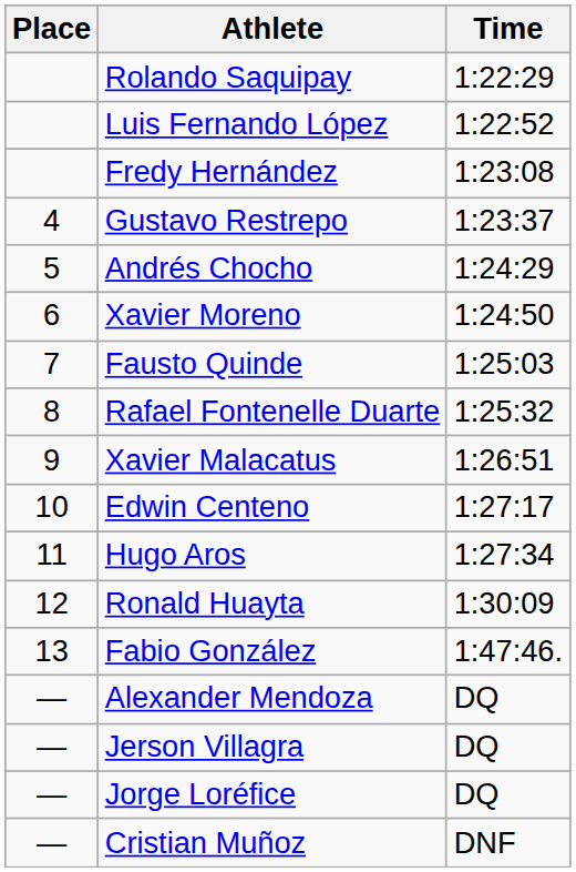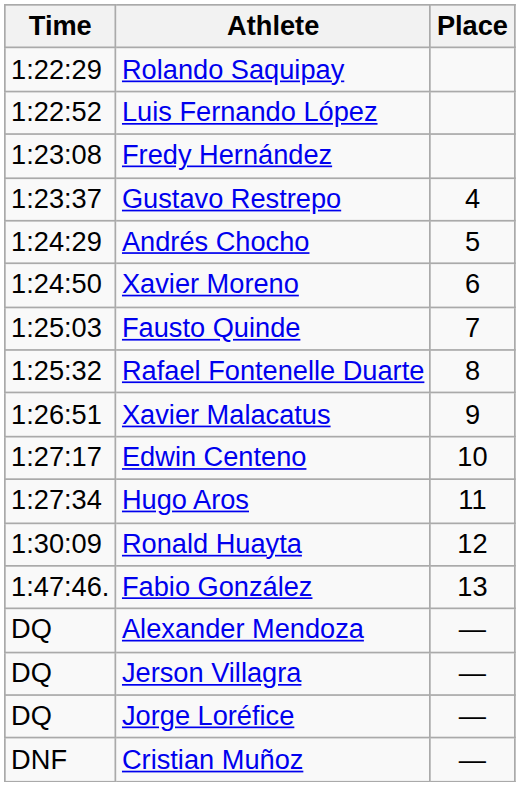columns swapped: Place <-> Time
